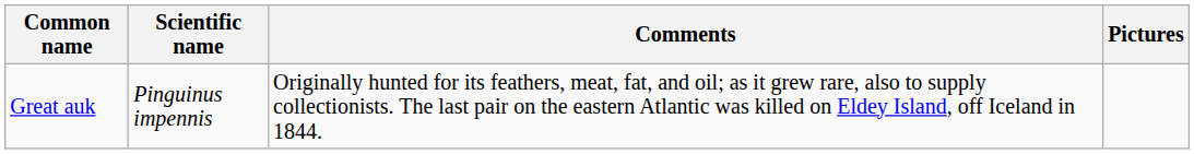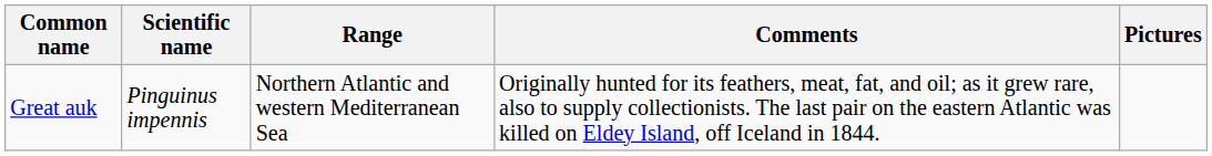+ column: Range | Northern Atlantic and western Mediterranean Sea
